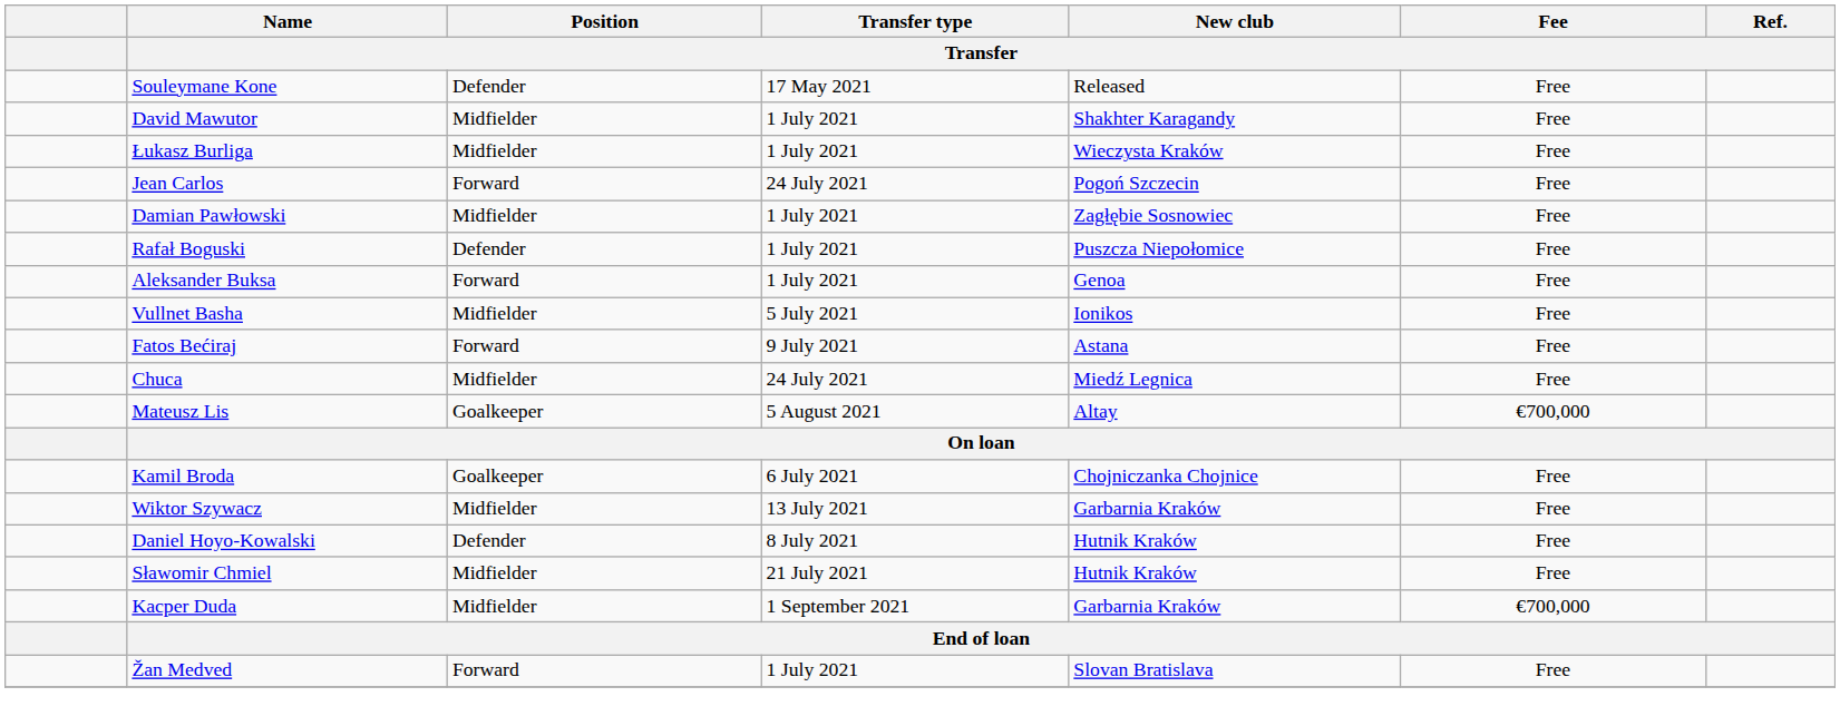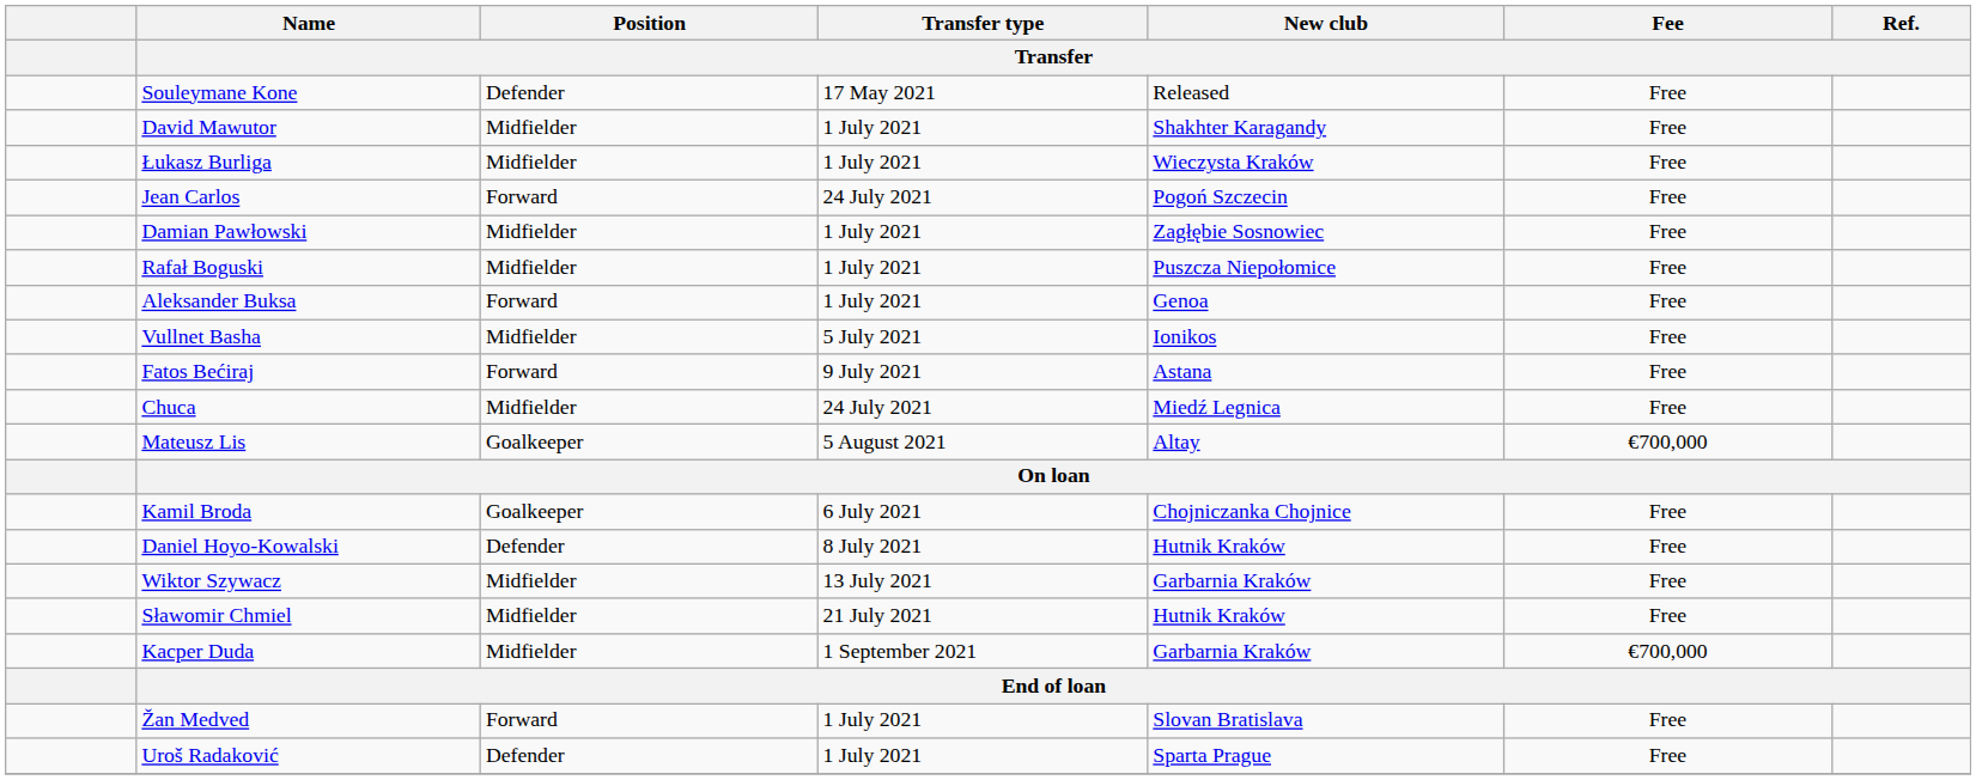Rafał Boguski | Position / Transfer: Defender -> Midfielder
rows swapped: Daniel Hoyo-Kowalski <-> Wiktor Szywacz
+ row: Uroš Radaković | Defender | 1 July 2021 | Sparta Prague | Free
